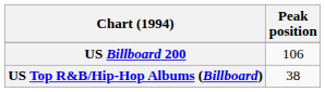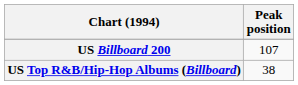US Billboard 200 | Peak position: 106 -> 107
